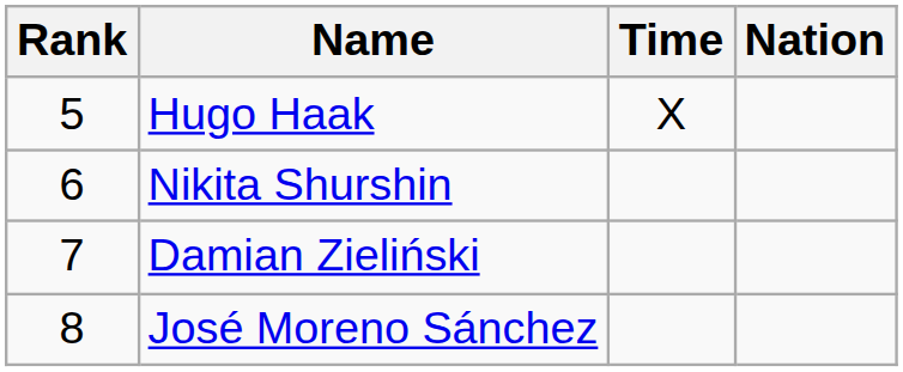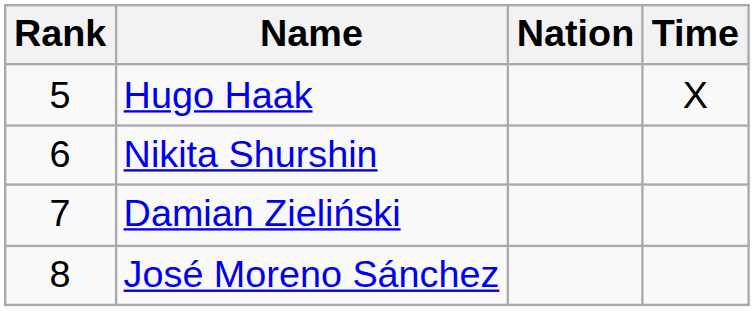columns swapped: Nation <-> Time
